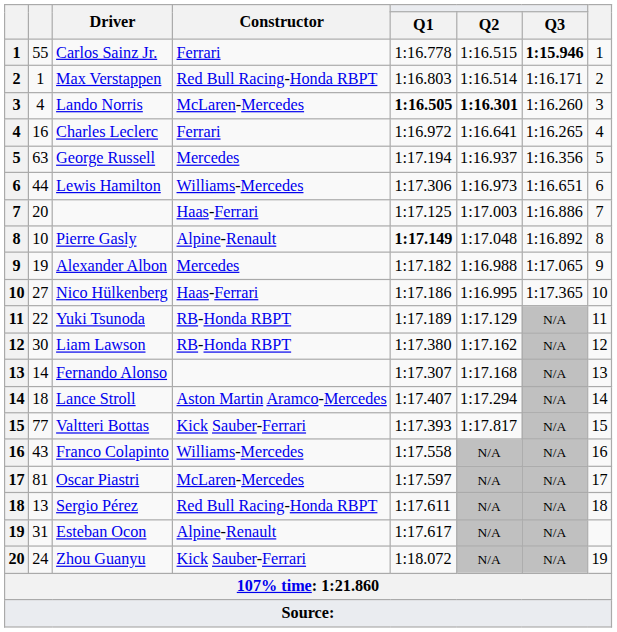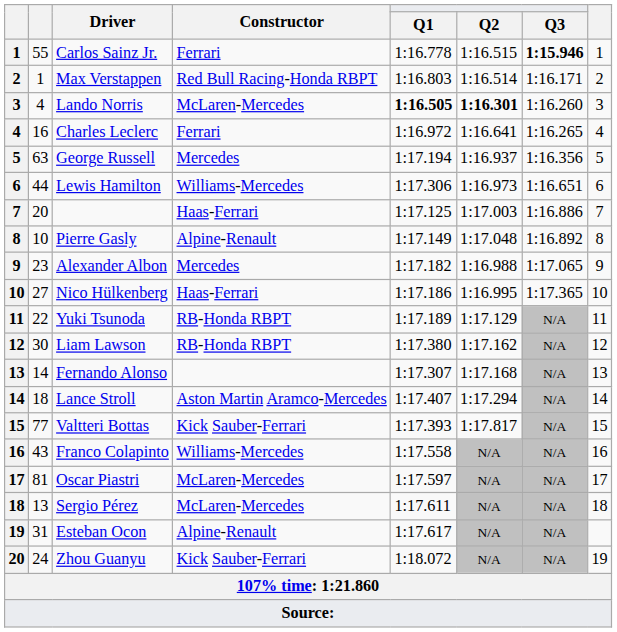Pierre Gasly | Q1: bold -> normal
Alexander Albon | column 2: 19 -> 23
Sergio Pérez | Constructor: Red Bull Racing-Honda RBPT -> McLaren-Mercedes
